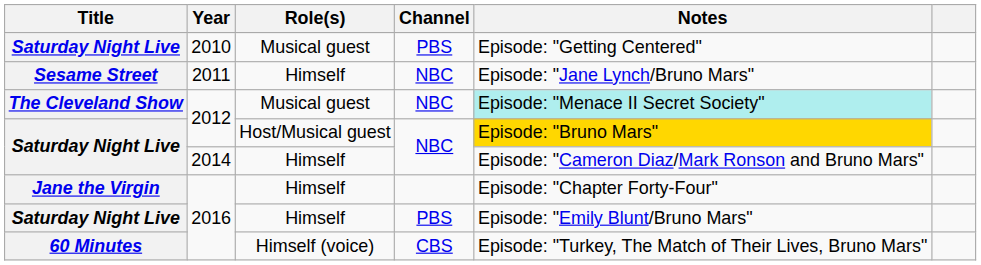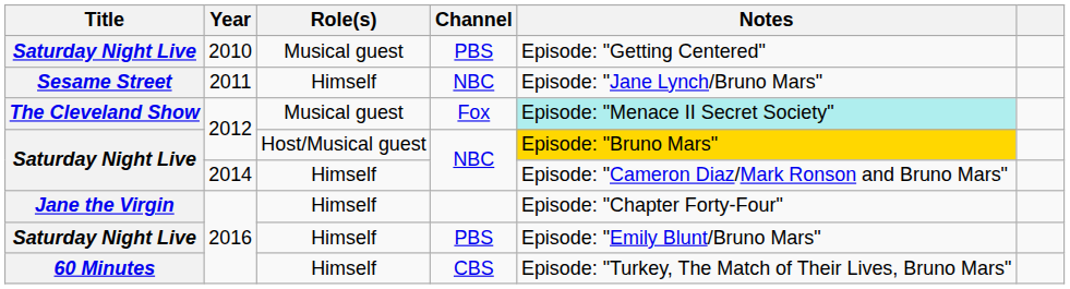The Cleveland Show | Channel: NBC -> Fox
60 Minutes | Role(s): Himself (voice) -> Himself
